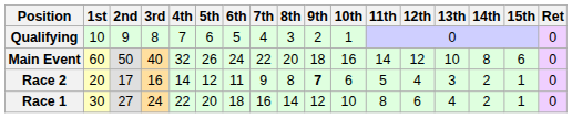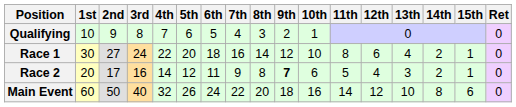rows swapped: Race 1 <-> Main Event
